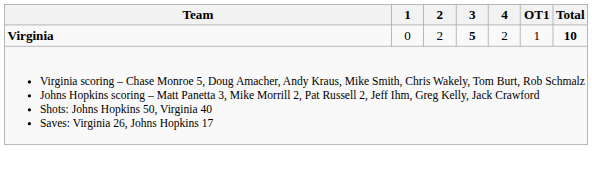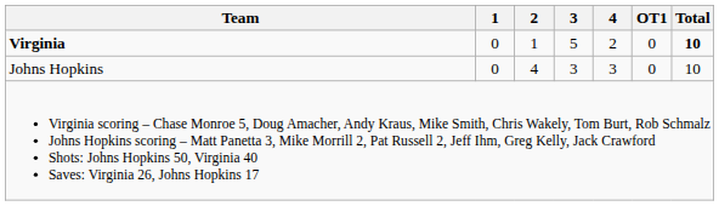Virginia | 2: 2 -> 1
Virginia | 3: bold -> normal
Virginia | OT1: 1 -> 0
+ row: Johns Hopkins | 0 | 4 | 3 | 3 | 0 | 10
